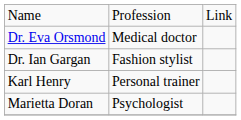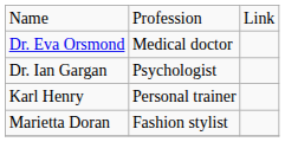Dr. Ian Gargan | column 2: Fashion stylist -> Psychologist
Marietta Doran | column 2: Psychologist -> Fashion stylist
